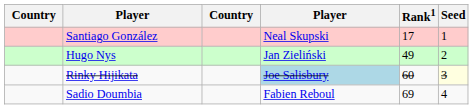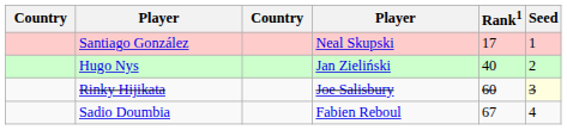Hugo Nys | Rank1: 49 -> 40
Rinky Hijikata | column 4: lightblue background -> no background
Sadio Doumbia | Rank1: 69 -> 67
